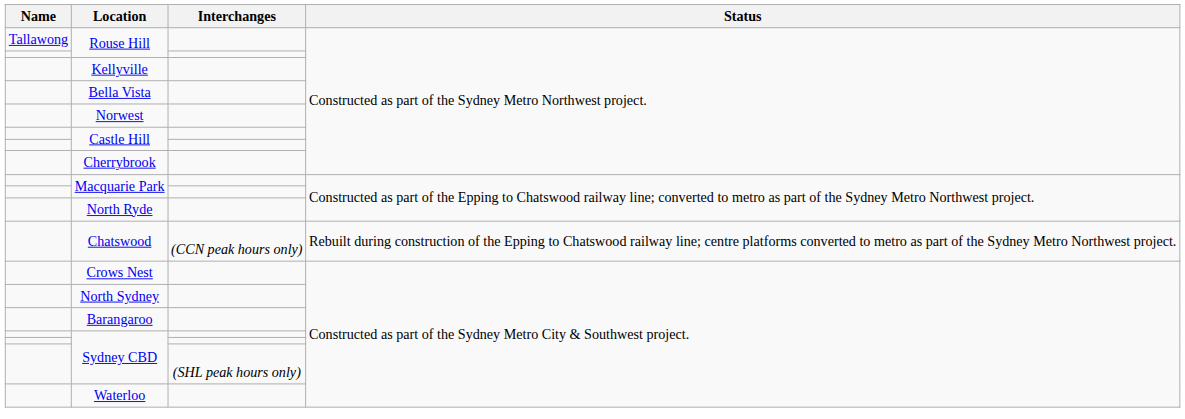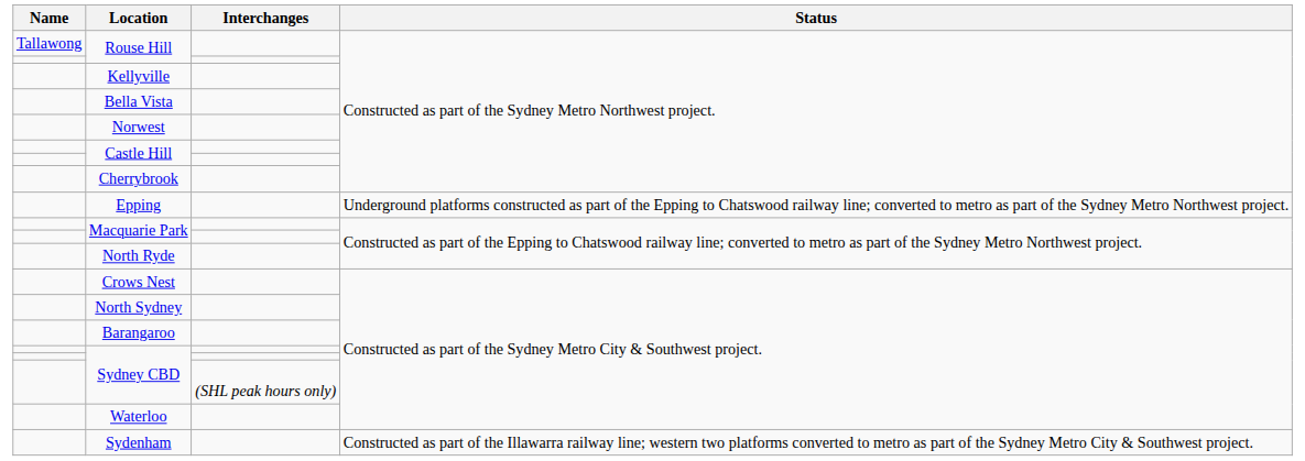+ row: Epping | Underground platforms constructed as part of the Epping to Chatswood railway line; converted to metro as part of the Sydney Metro Northwest project.
- row: Chatswood | (CCN peak hours only) | Rebuilt during construction of the Epping to Chatswood railway line; centre platforms converted to metro as part of the Sydney Metro Northwest project.
+ row: Sydenham | Constructed as part of the Illawarra railway line; western two platforms converted to metro as part of the Sydney Metro City & Southwest project.
